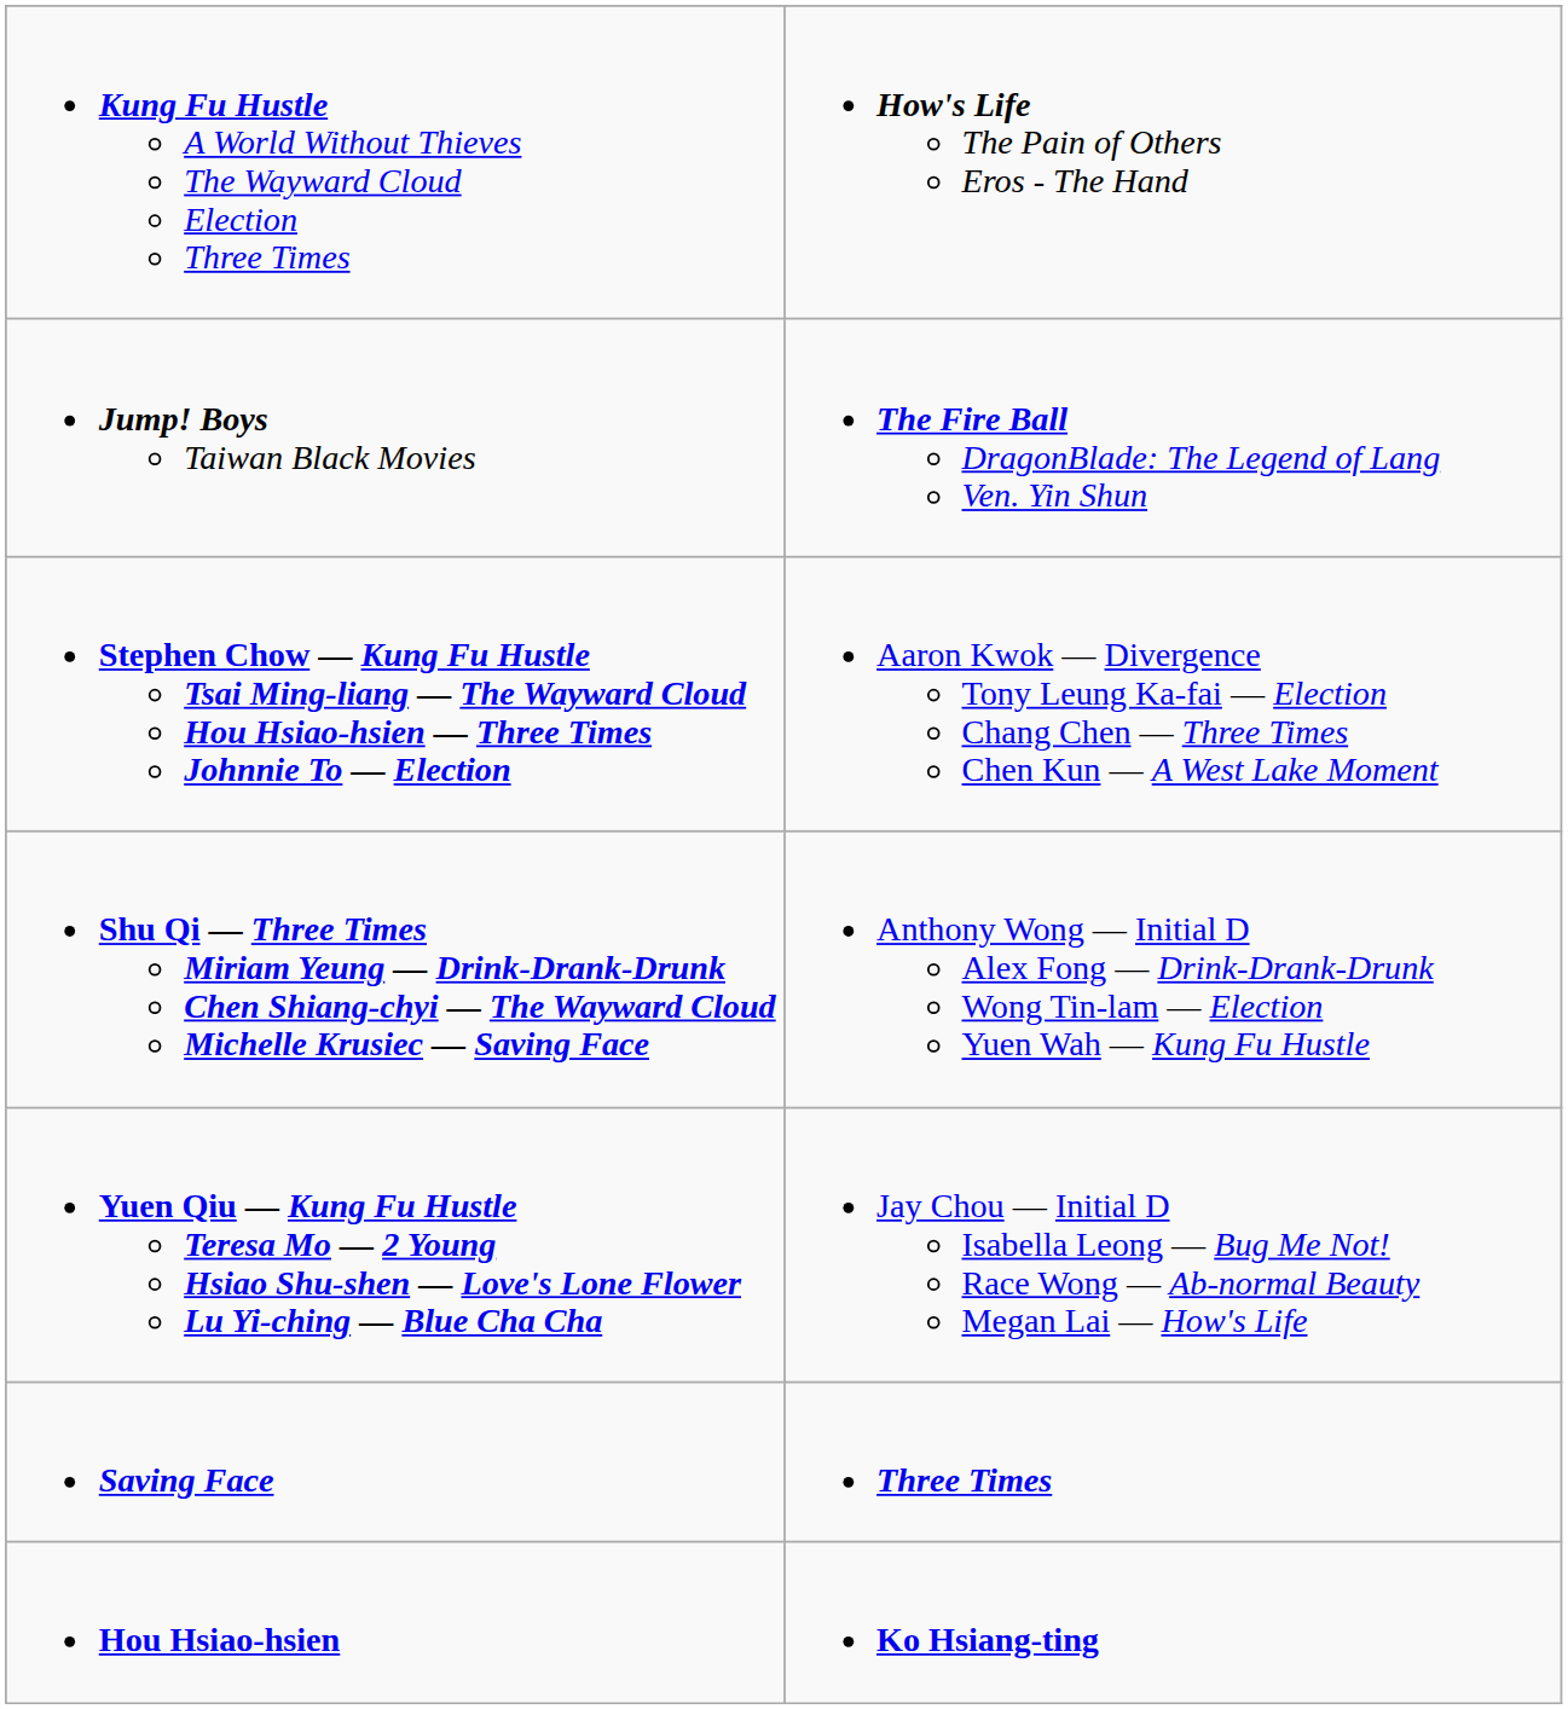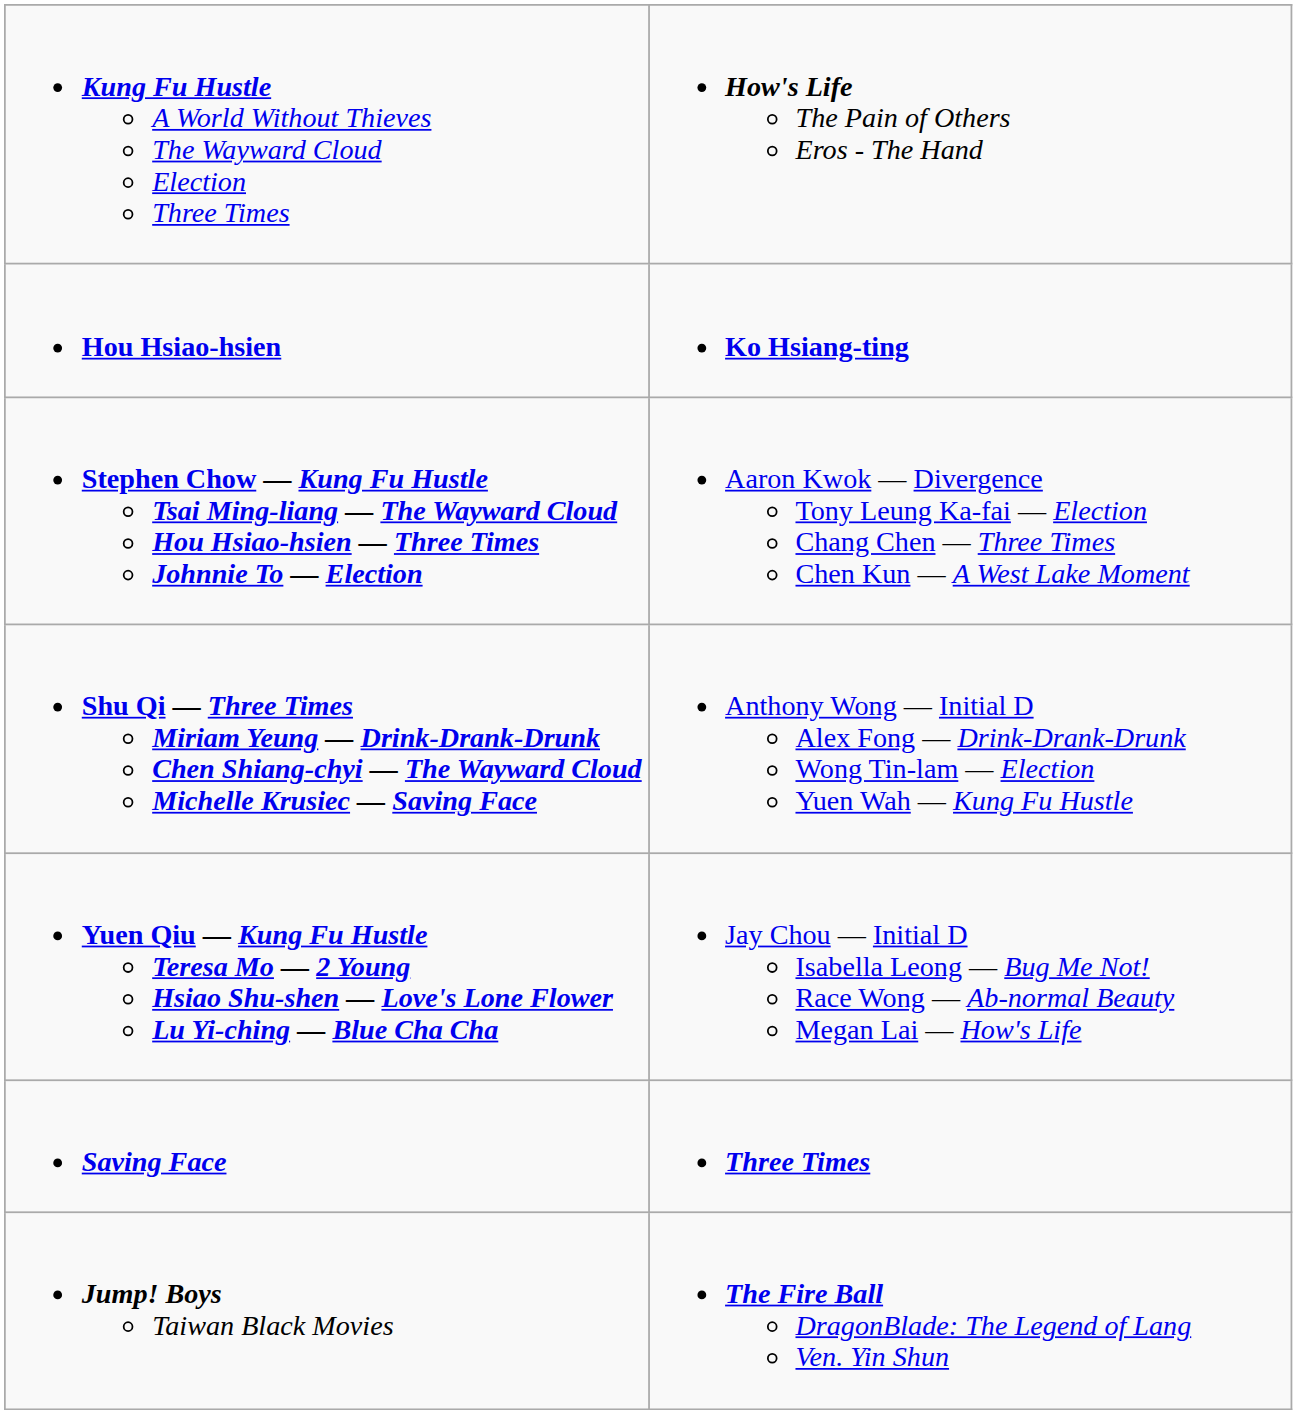rows swapped: Jump! Boys Taiwan Black Movies <-> Hou Hsiao-hsien
